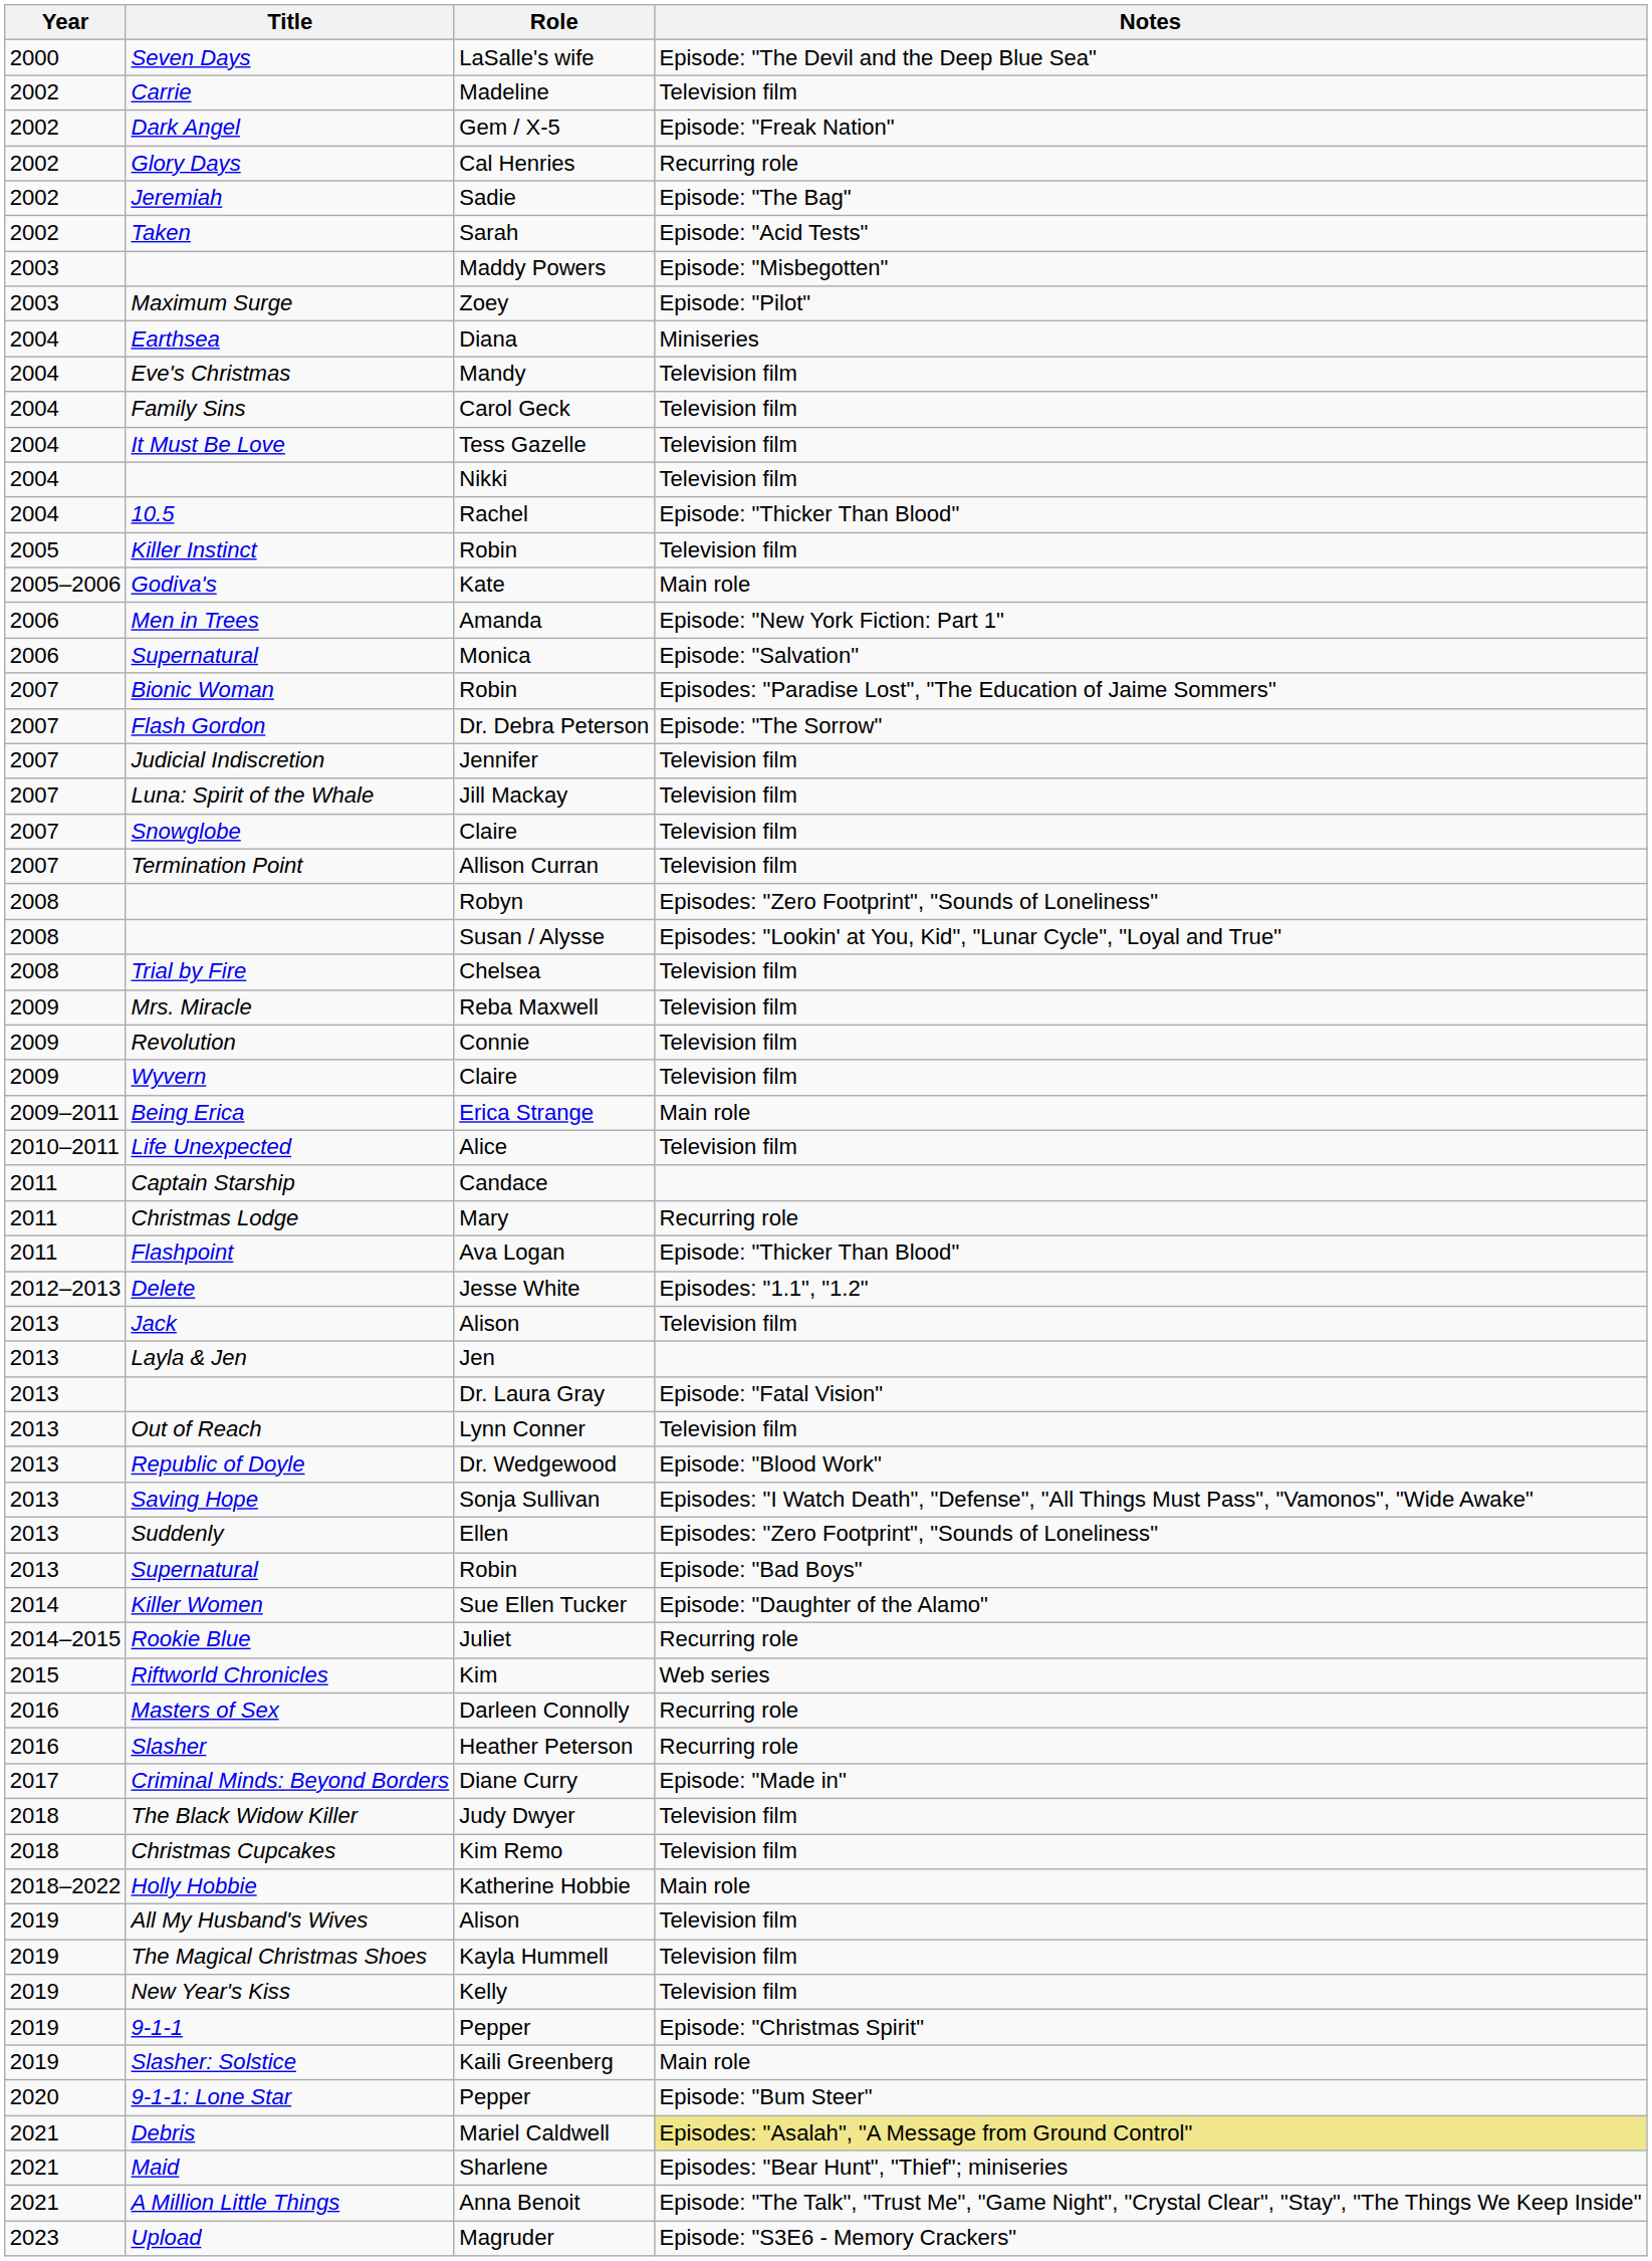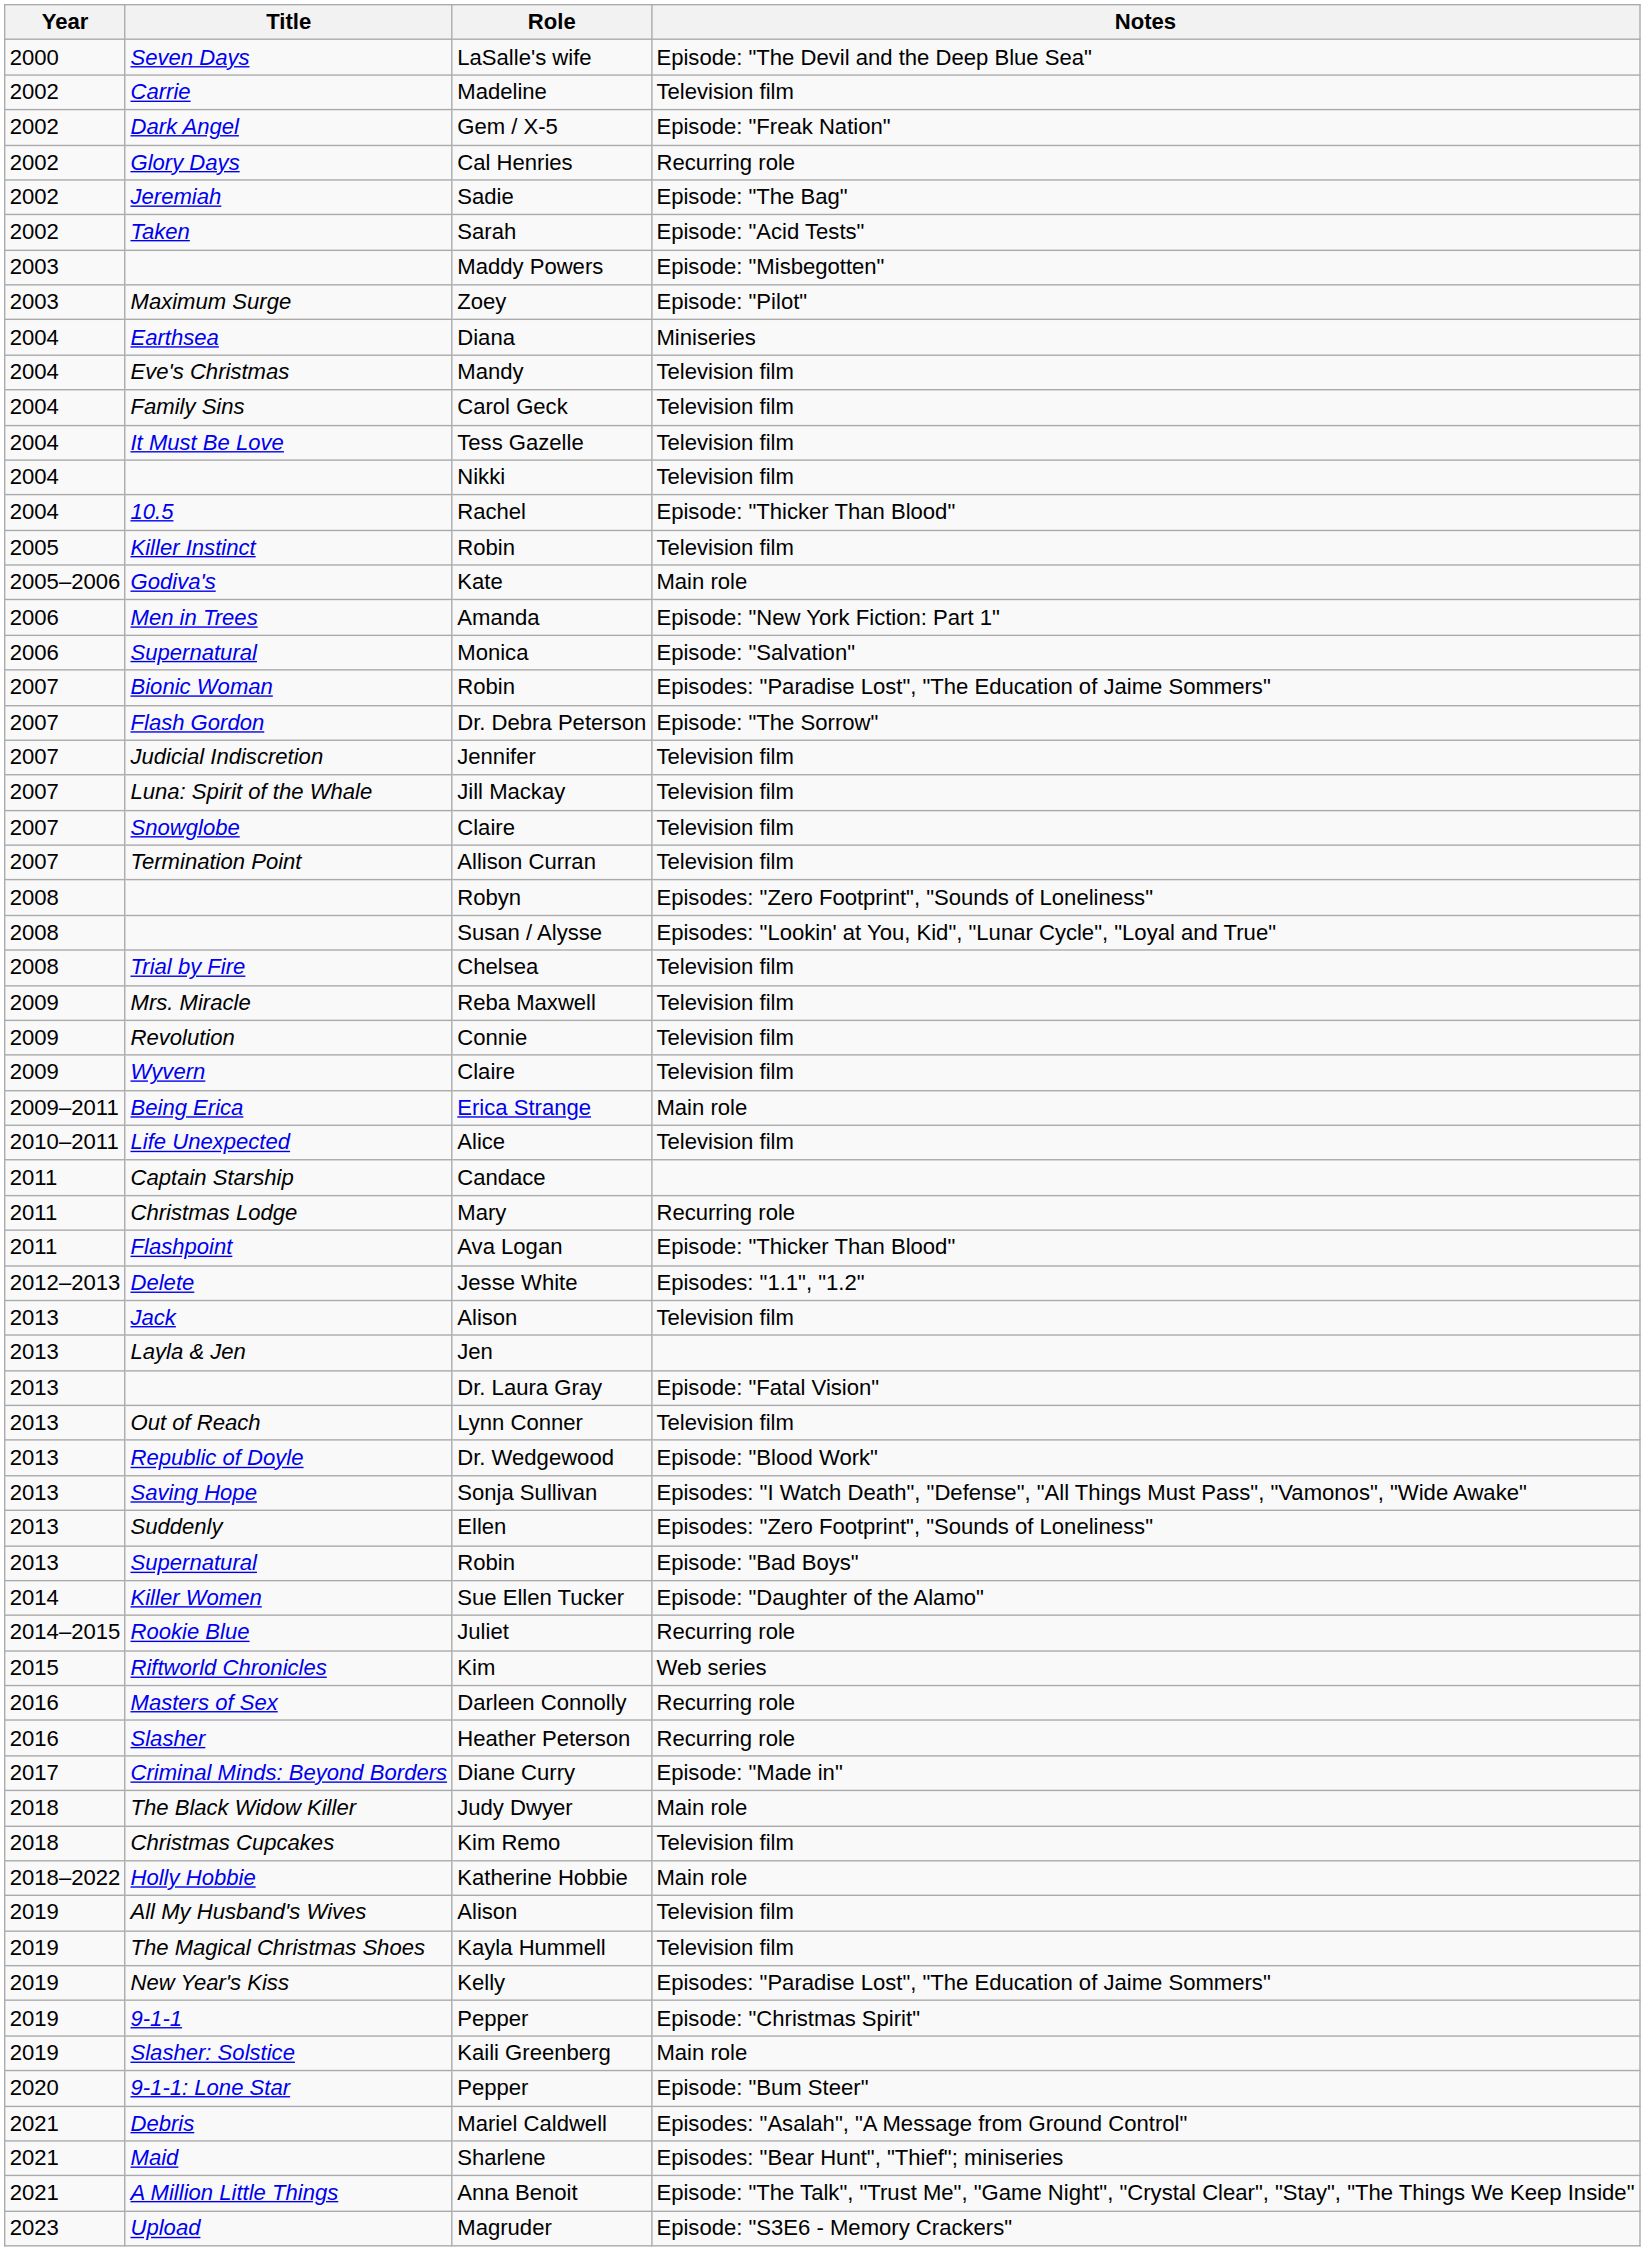The Black Widow Killer | Notes: Television film -> Main role
New Year's Kiss | Notes: Television film -> Episodes: "Paradise Lost", "The Education of Jaime Sommers"
Debris | Notes: khaki background -> no background
